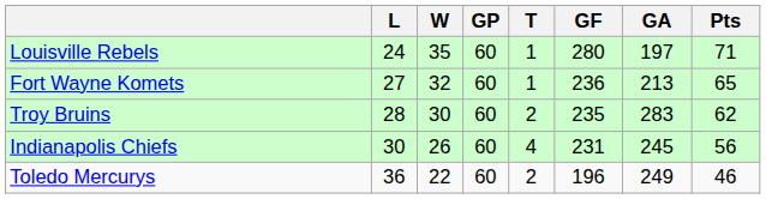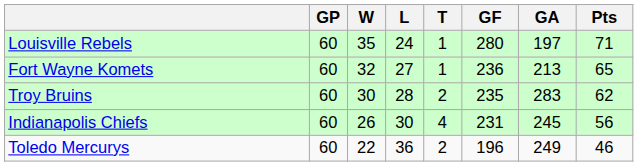columns swapped: GP <-> L
